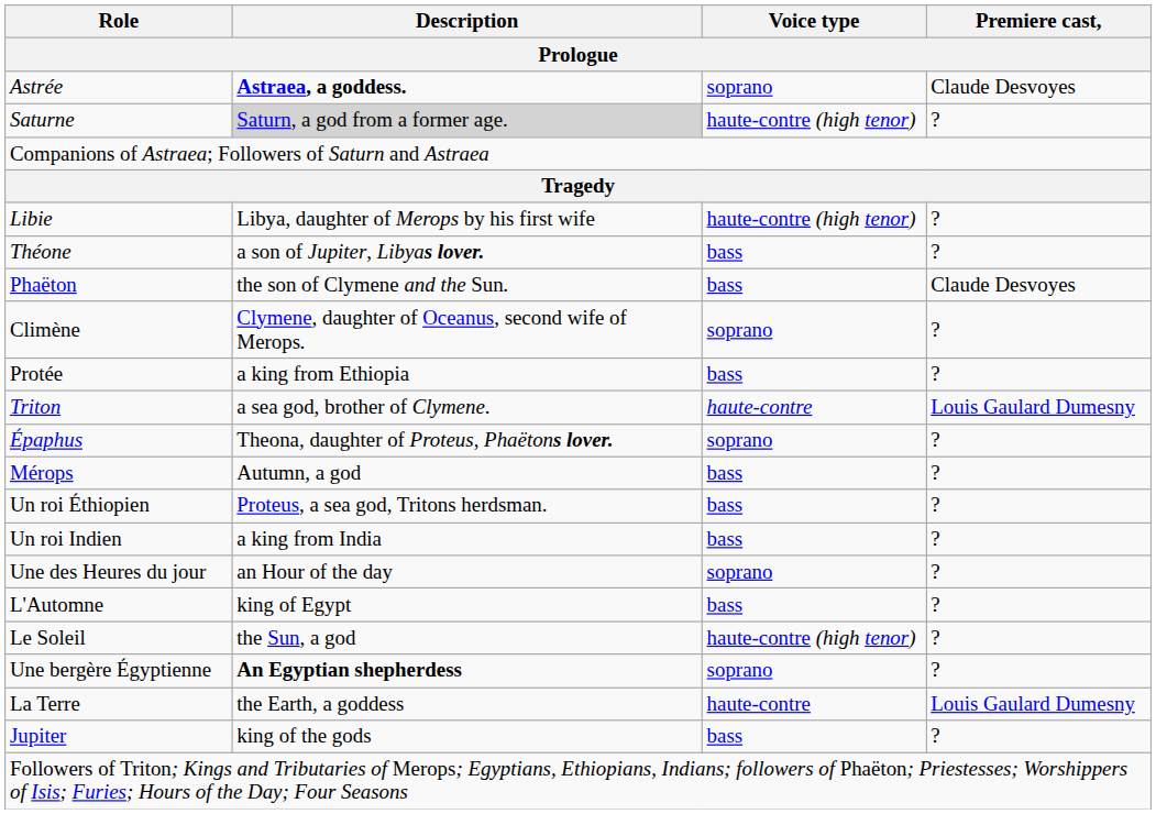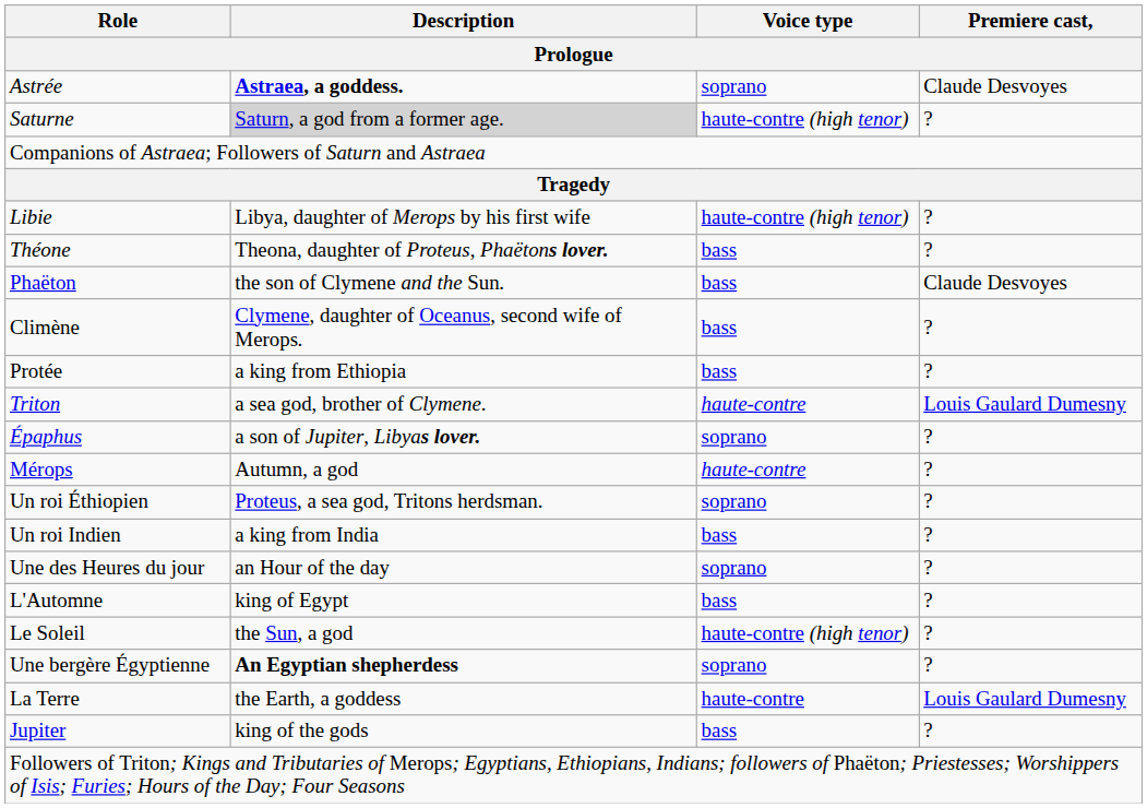Théone | Description: a son of Jupiter, Libyas lover. -> Theona, daughter of Proteus, Phaëtons lover.
Climène | Voice type: soprano -> bass
Épaphus | Description: Theona, daughter of Proteus, Phaëtons lover. -> a son of Jupiter, Libyas lover.
Mérops | Voice type: bass -> haute-contre
Un roi Éthiopien | Voice type: bass -> soprano
